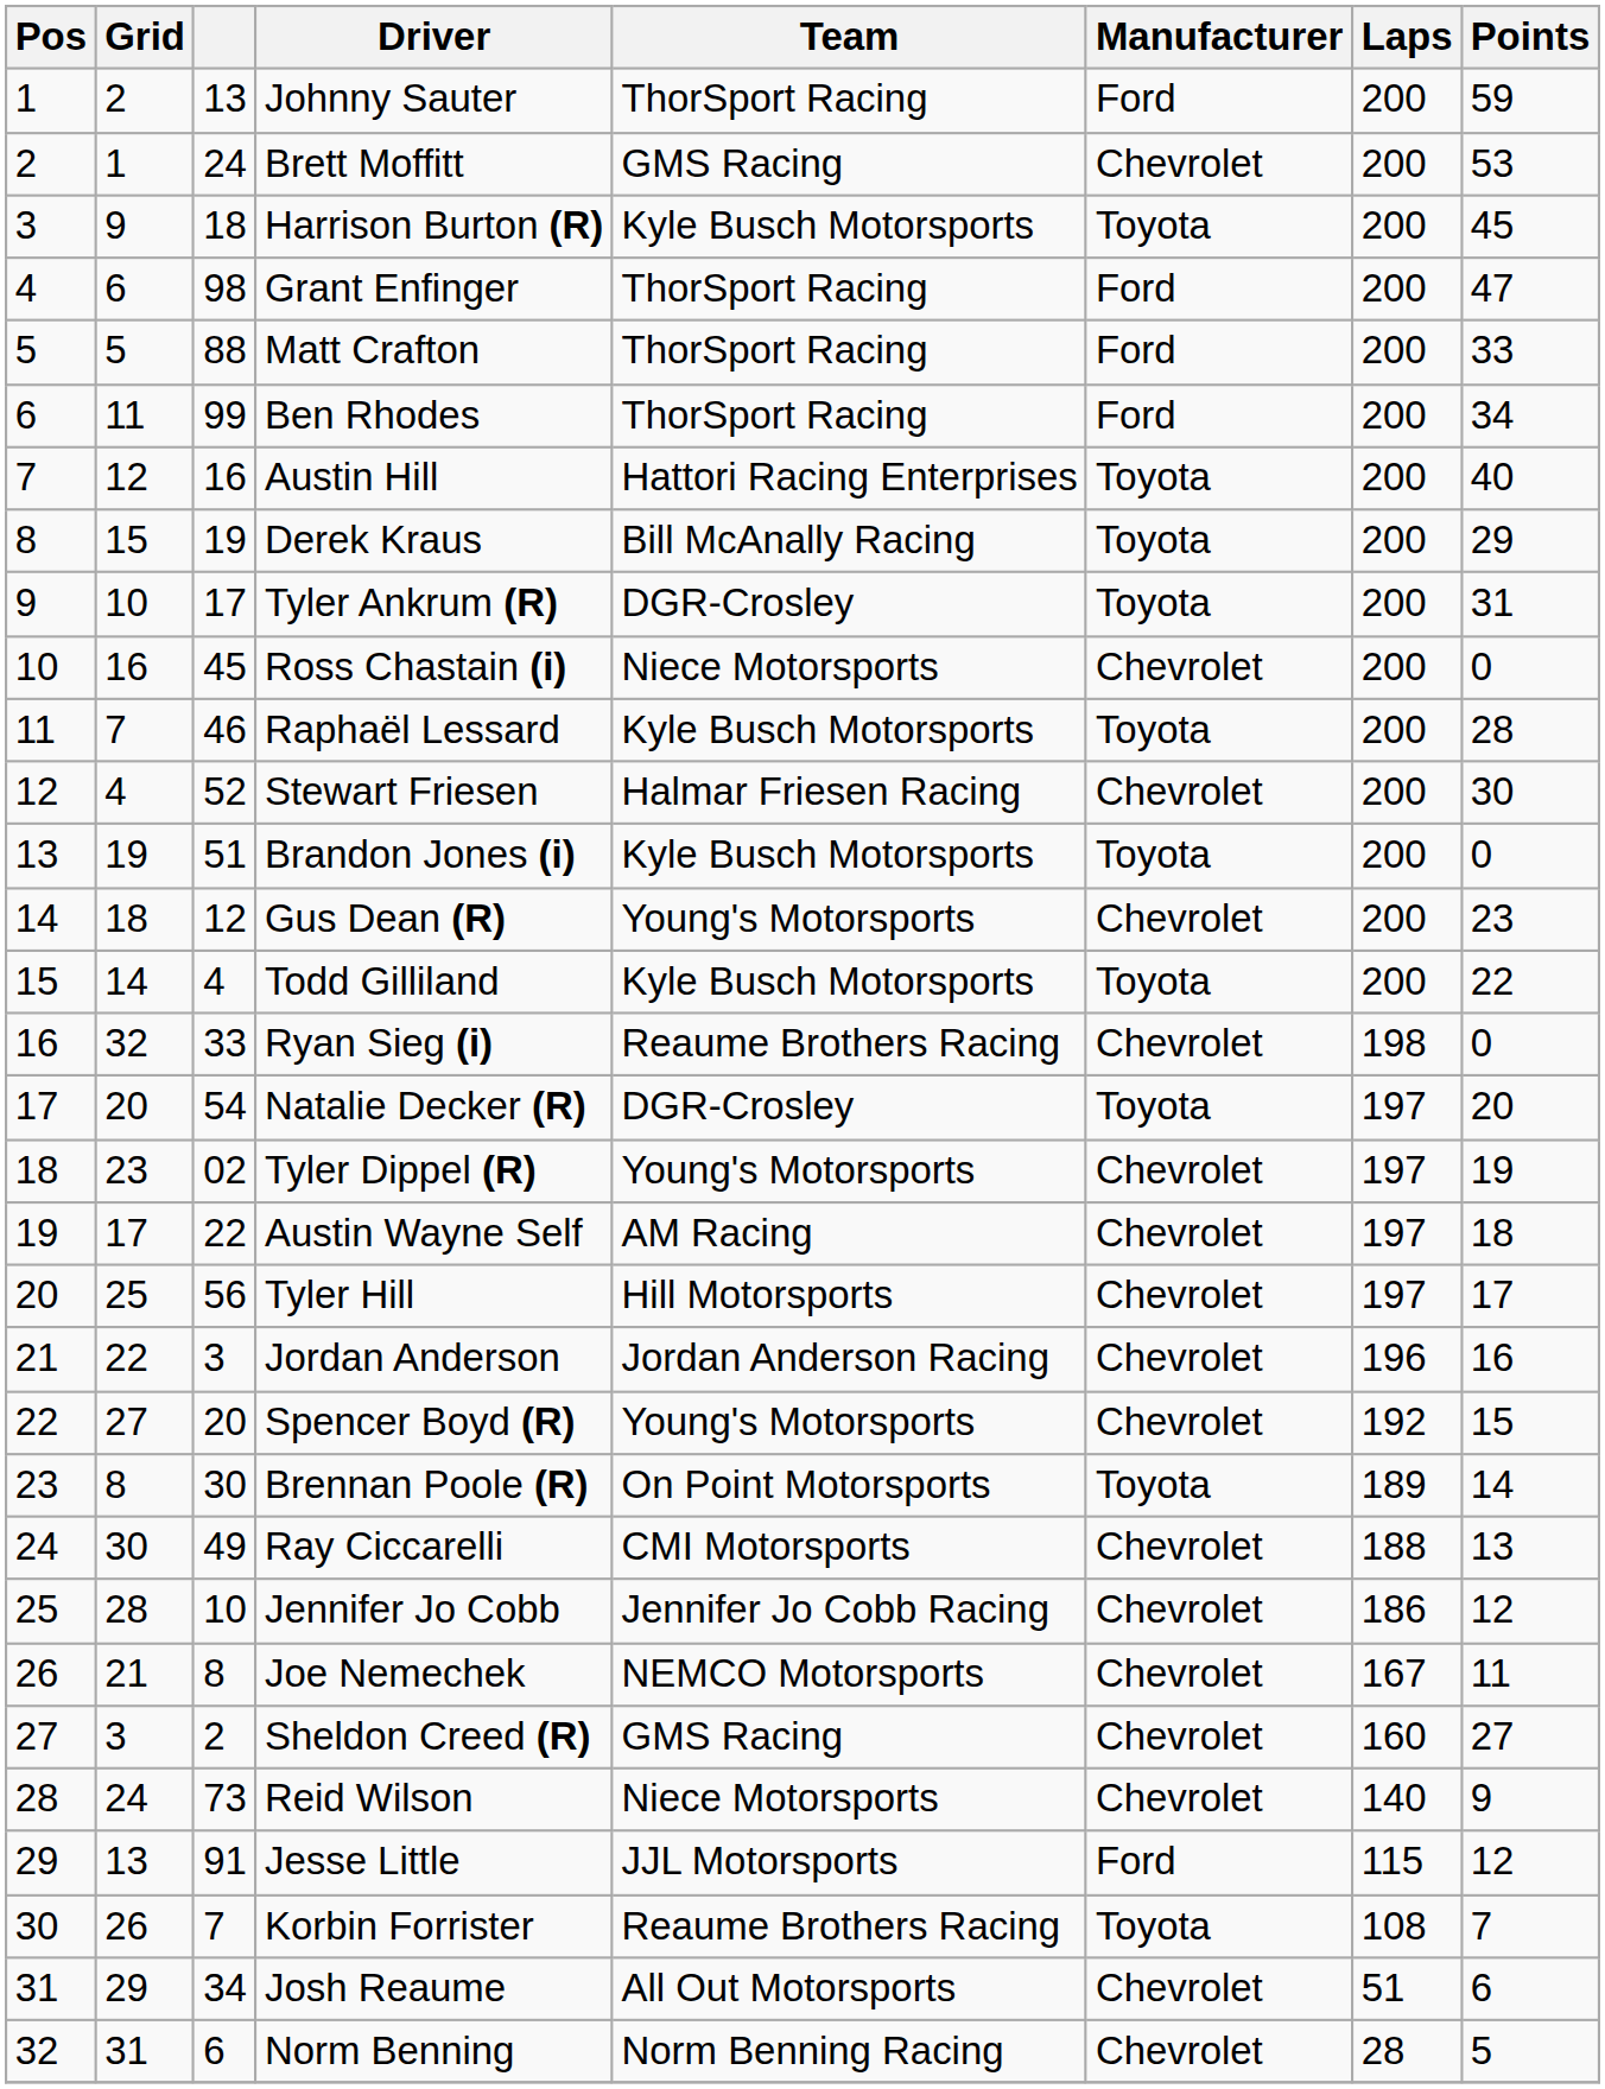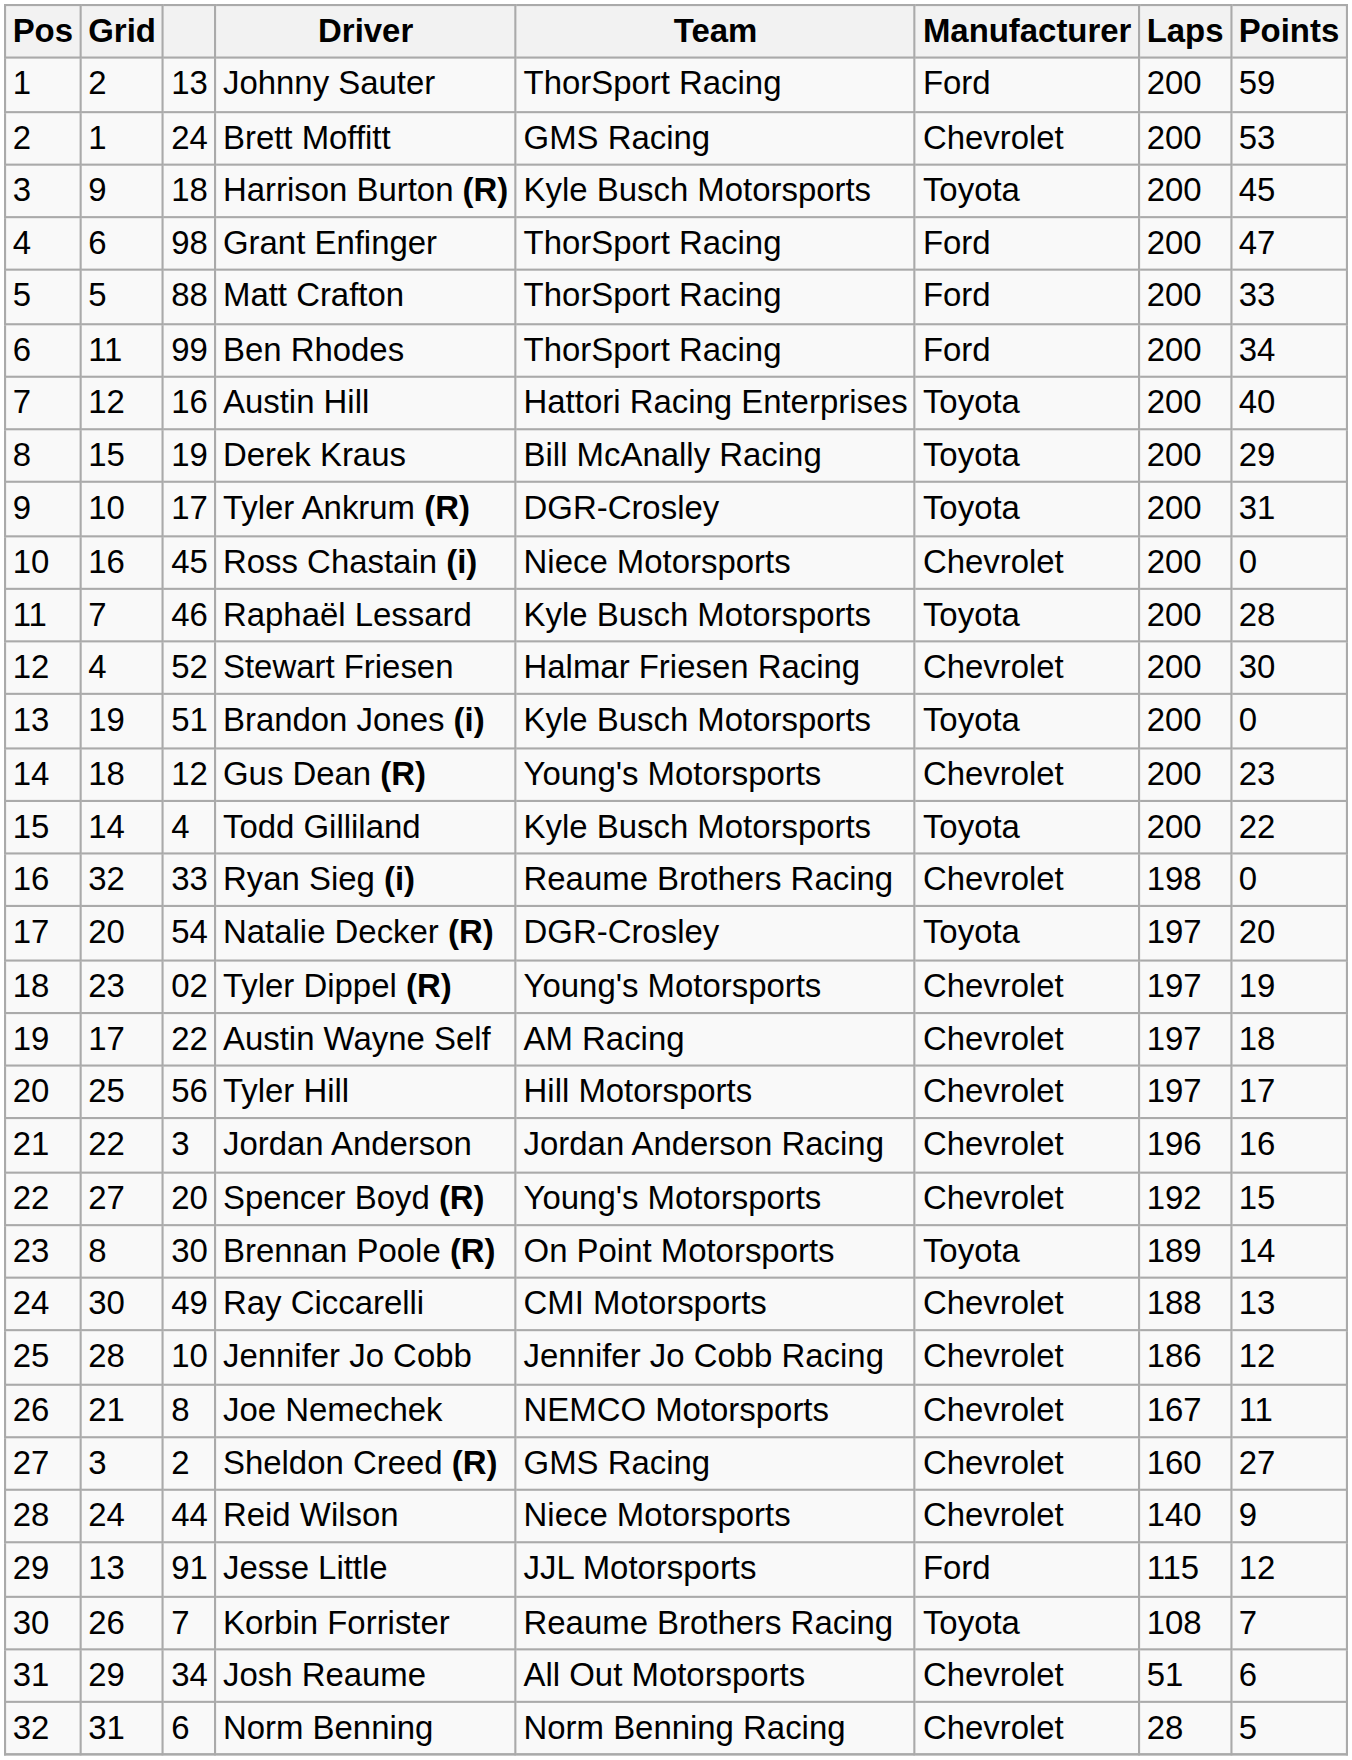Reid Wilson | column 3: 73 -> 44
